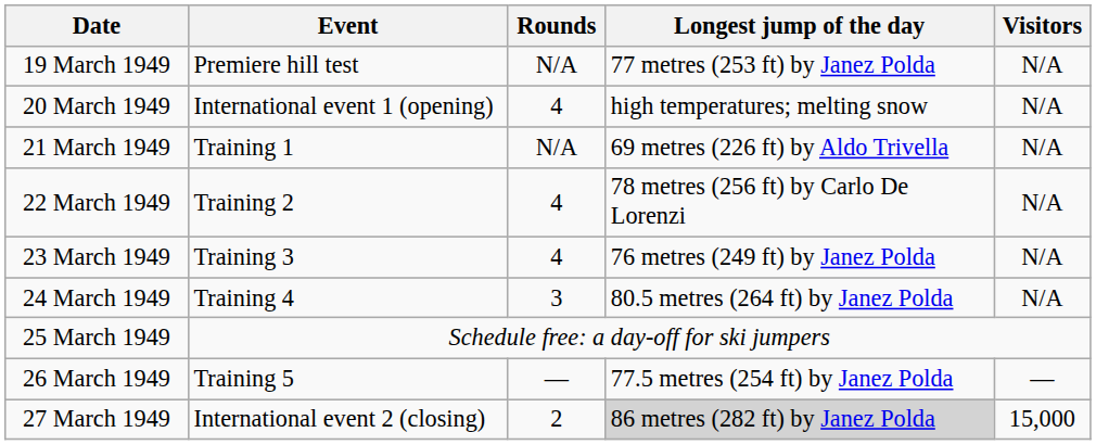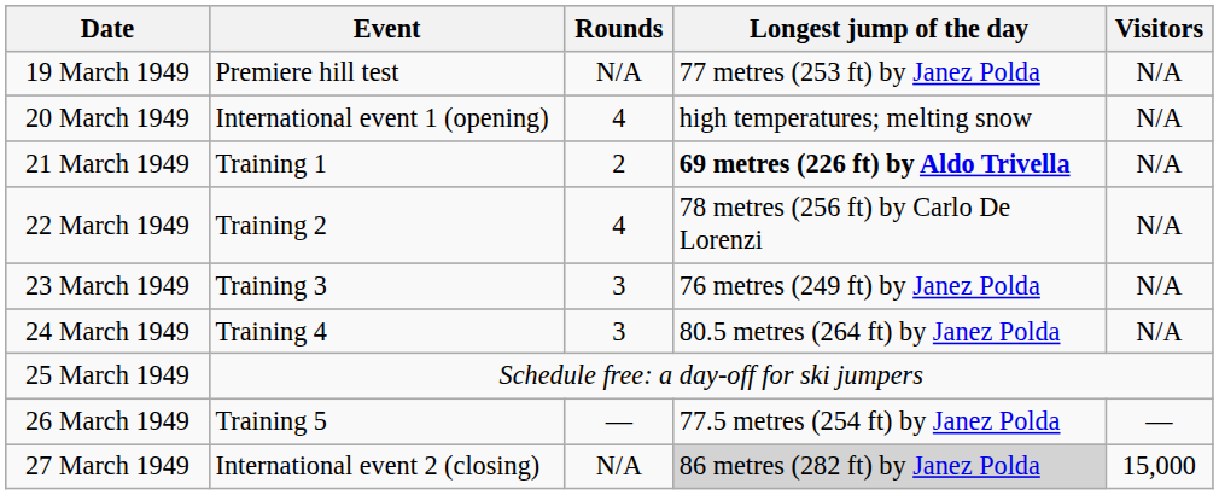21 March 1949 | Rounds: N/A -> 2
21 March 1949 | Longest jump of the day: normal -> bold
23 March 1949 | Rounds: 4 -> 3
27 March 1949 | Rounds: 2 -> N/A
